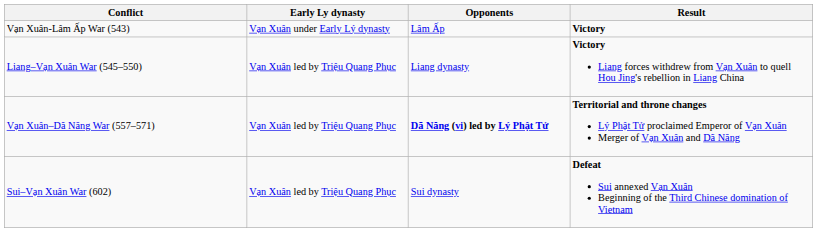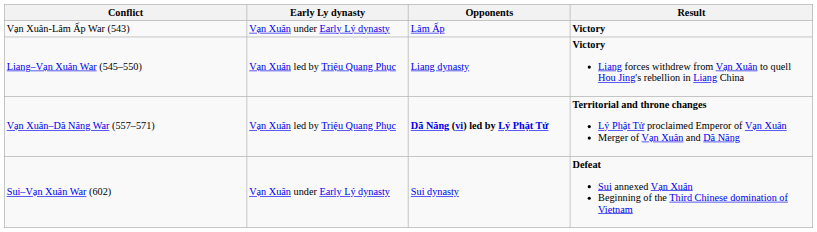Sui–Vạn Xuân War (602) | Early Ly dynasty: Vạn Xuân led by Triệu Quang Phục -> Vạn Xuân under Early Lý dynasty
